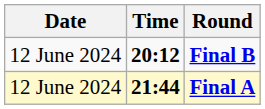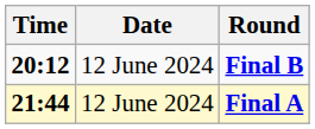columns swapped: Date <-> Time
